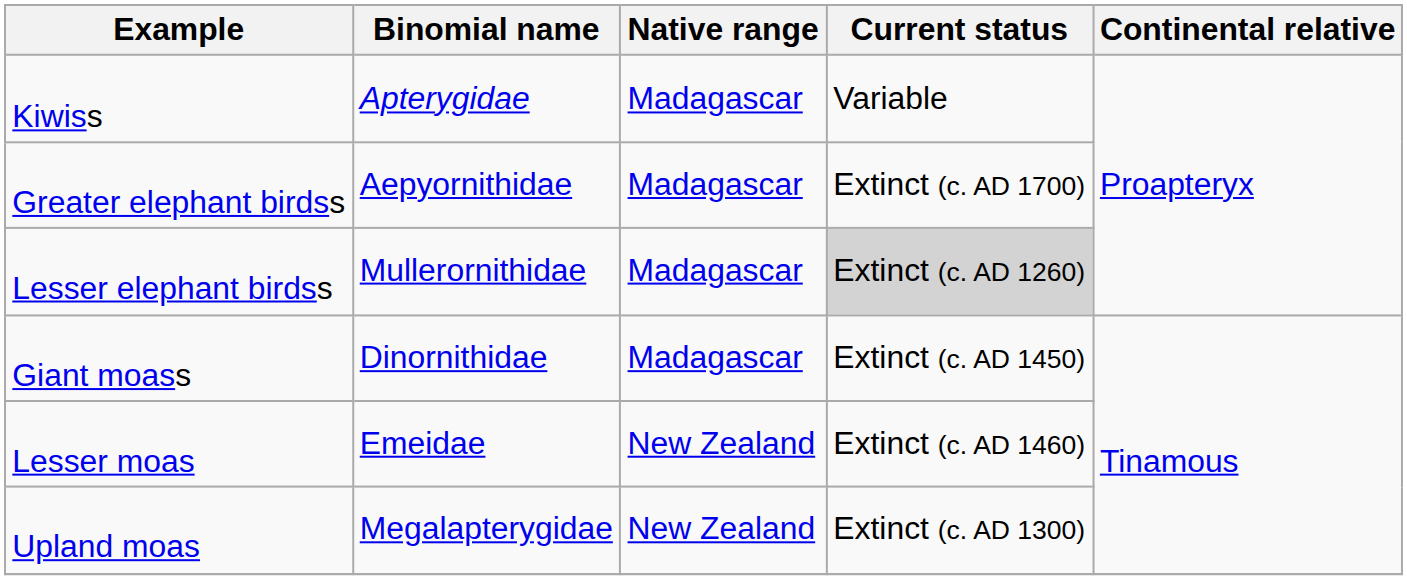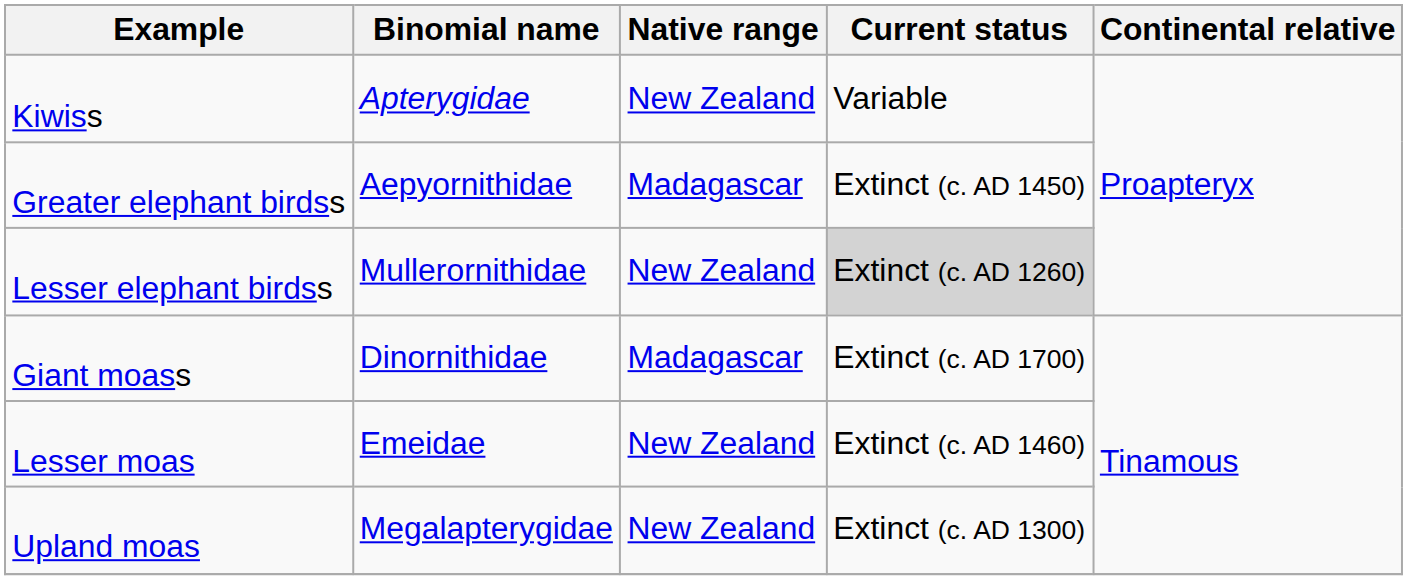Kiwiss | Native range: Madagascar -> New Zealand
Greater elephant birdss | Current status: Extinct (c. AD 1700) -> Extinct (c. AD 1450)
Lesser elephant birdss | Native range: Madagascar -> New Zealand
Giant moass | Current status: Extinct (c. AD 1450) -> Extinct (c. AD 1700)
